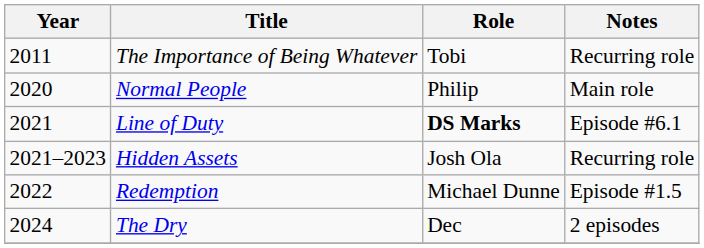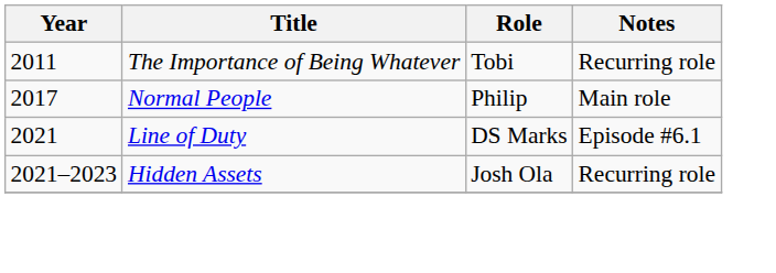Normal People | Year: 2020 -> 2017
Line of Duty | Role: bold -> normal
- row: 2022 | Redemption | Michael Dunne | Episode #1.5
- row: 2024 | The Dry | Dec | 2 episodes
